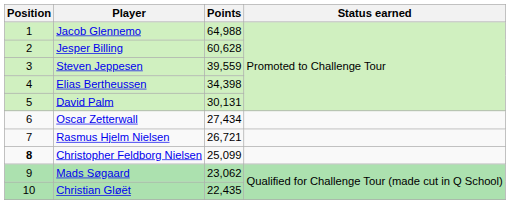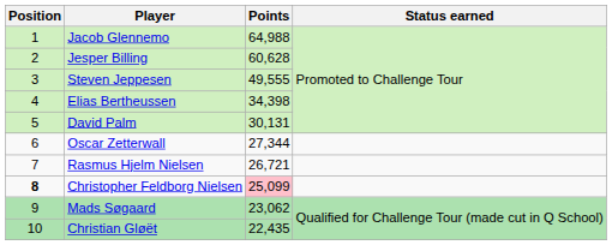Steven Jeppesen | Points: 39,559 -> 49,555
Oscar Zetterwall | Points: 27,434 -> 27,344
Christopher Feldborg Nielsen | Points: no background -> pink background
